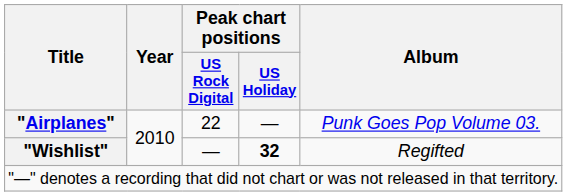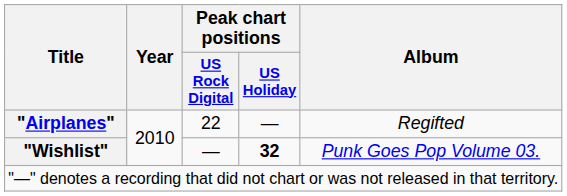"Airplanes" | Album: Punk Goes Pop Volume 03. -> Regifted
"Wishlist" | Album: Regifted -> Punk Goes Pop Volume 03.
